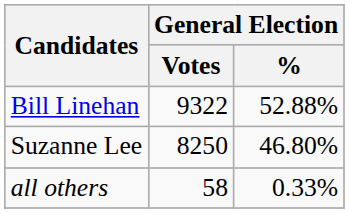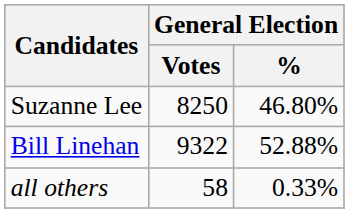rows swapped: Bill Linehan <-> Suzanne Lee
